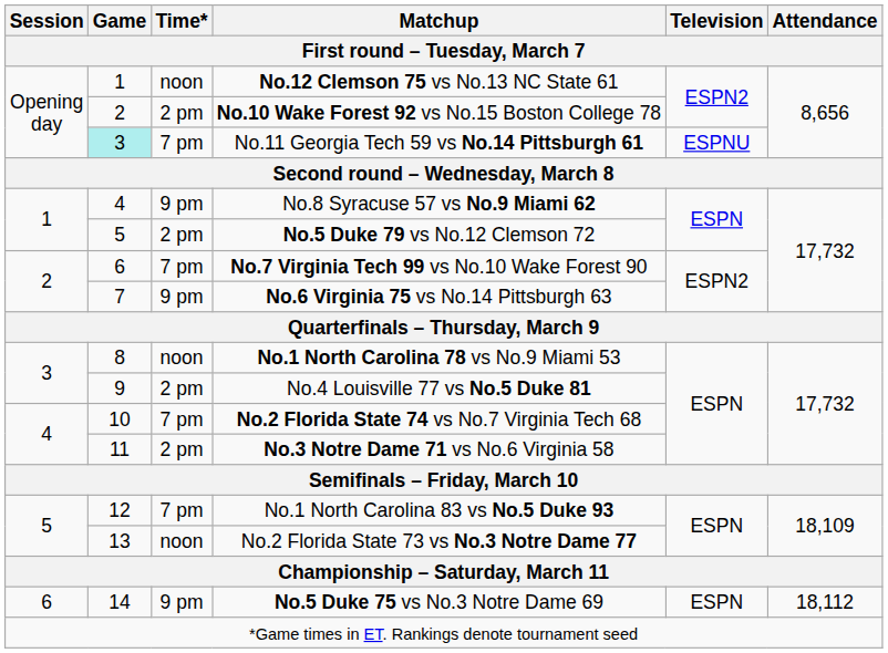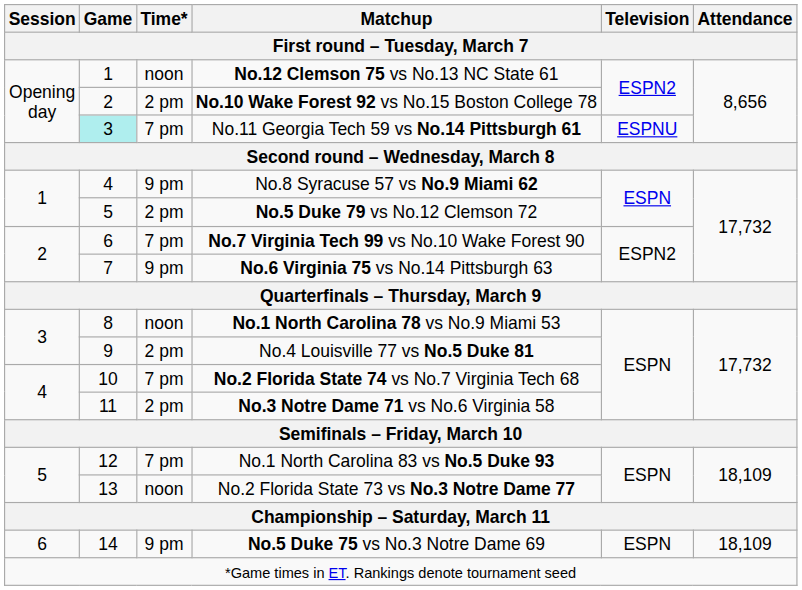No.5 Duke 75 vs No.3 Notre Dame 69 | Attendance: 18,112 -> 18,109
